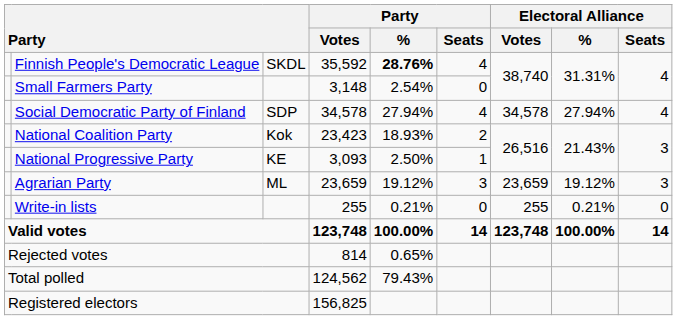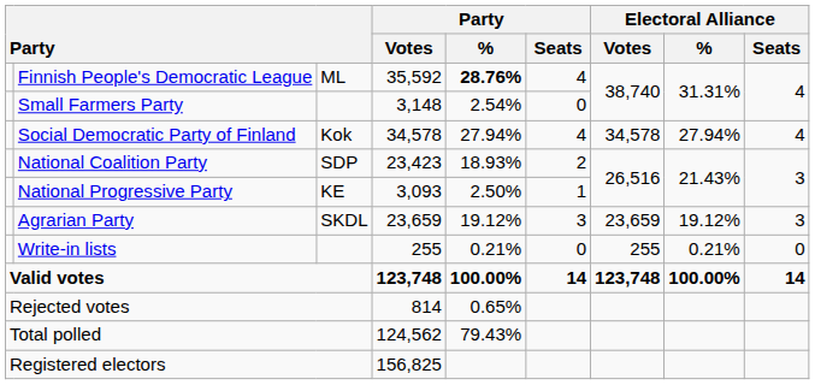Finnish People's Democratic League | column 3: SKDL -> ML
Social Democratic Party of Finland | column 3: SDP -> Kok
National Coalition Party | column 3: Kok -> SDP
Agrarian Party | column 3: ML -> SKDL
